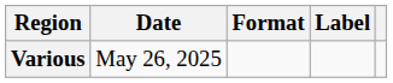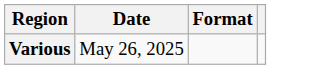- column: Label
